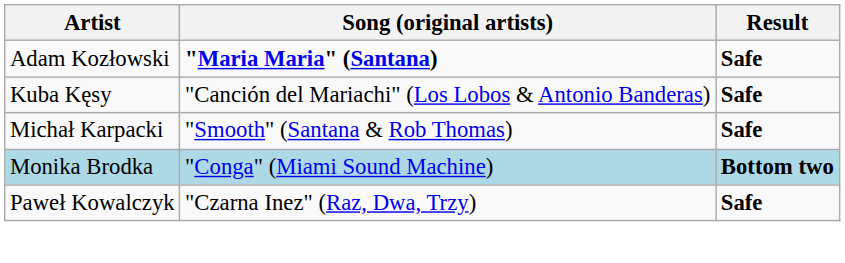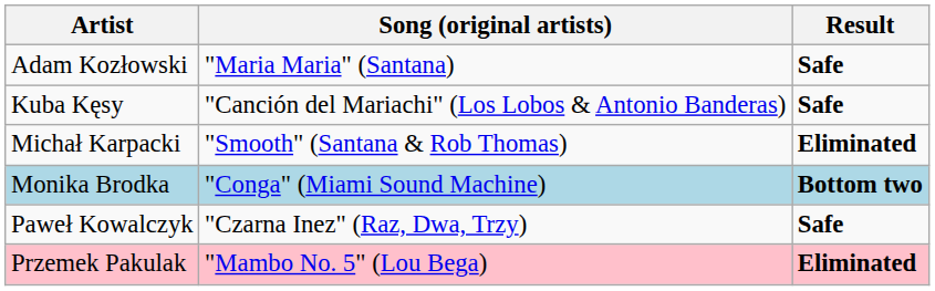Adam Kozłowski | Song (original artists): bold -> normal
Michał Karpacki | Result: Safe -> Eliminated
+ row: Przemek Pakulak | "Mambo No. 5" (Lou Bega) | Eliminated
